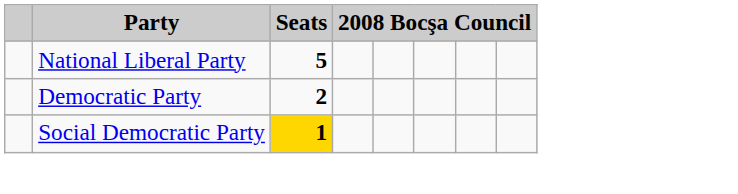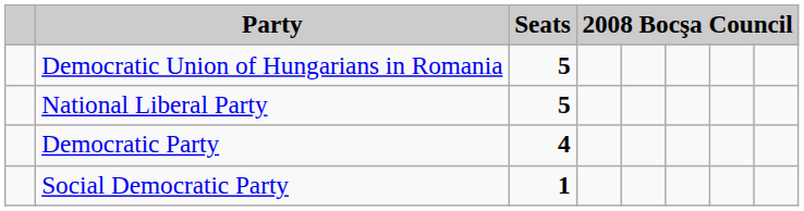+ row: Democratic Union of Hungarians in Romania | 5
Democratic Party | Seats: 2 -> 4
Social Democratic Party | Seats: gold background -> no background
